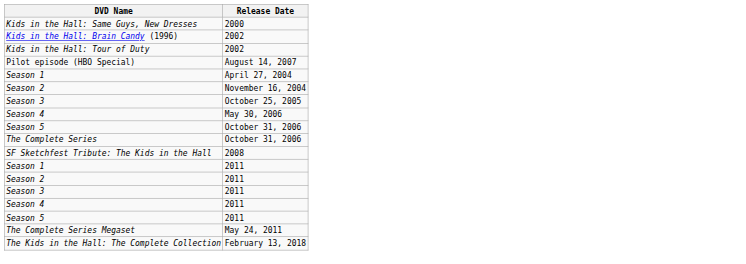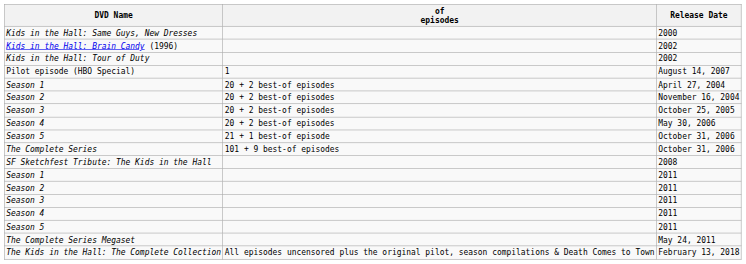+ column: of episodes | 1 | 20 + 2 best-of episodes | 20 + 2 best-of episodes | 20 + 2 best-of episodes | 20 + 2 best-of episodes | 21 + 1 best-of episode | 101 + 9 best-of episodes | All episodes uncensored plus the original pilot, season compilations & Death Comes to Town
